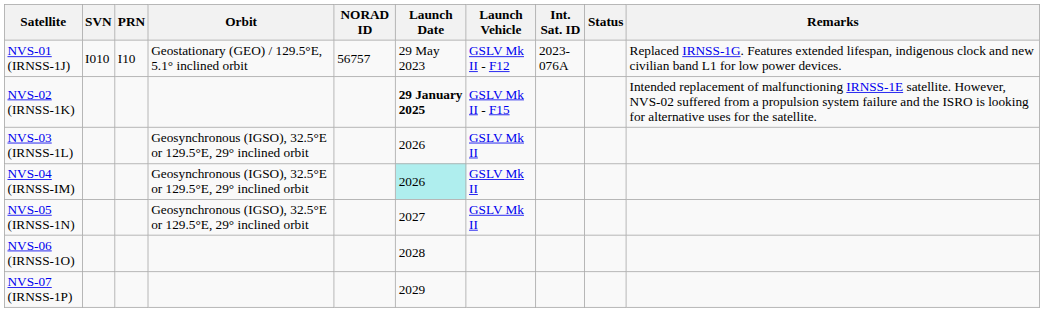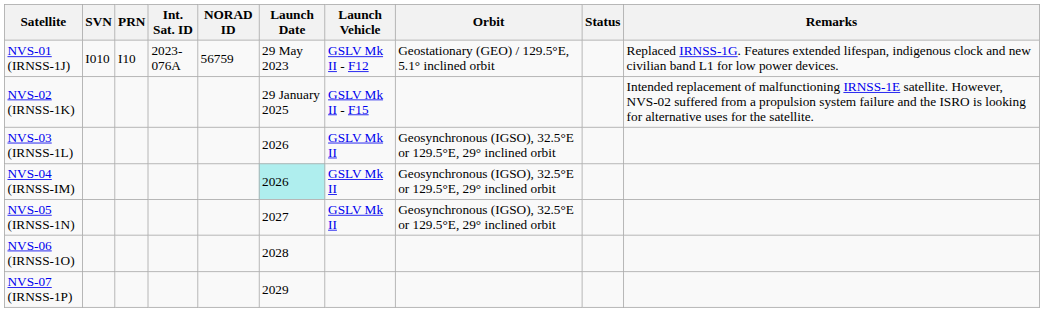columns swapped: Int. Sat. ID <-> Orbit
NVS-01 (IRNSS-1J) | NORAD ID: 56757 -> 56759
NVS-02 (IRNSS-1K) | Launch Date: bold -> normal
